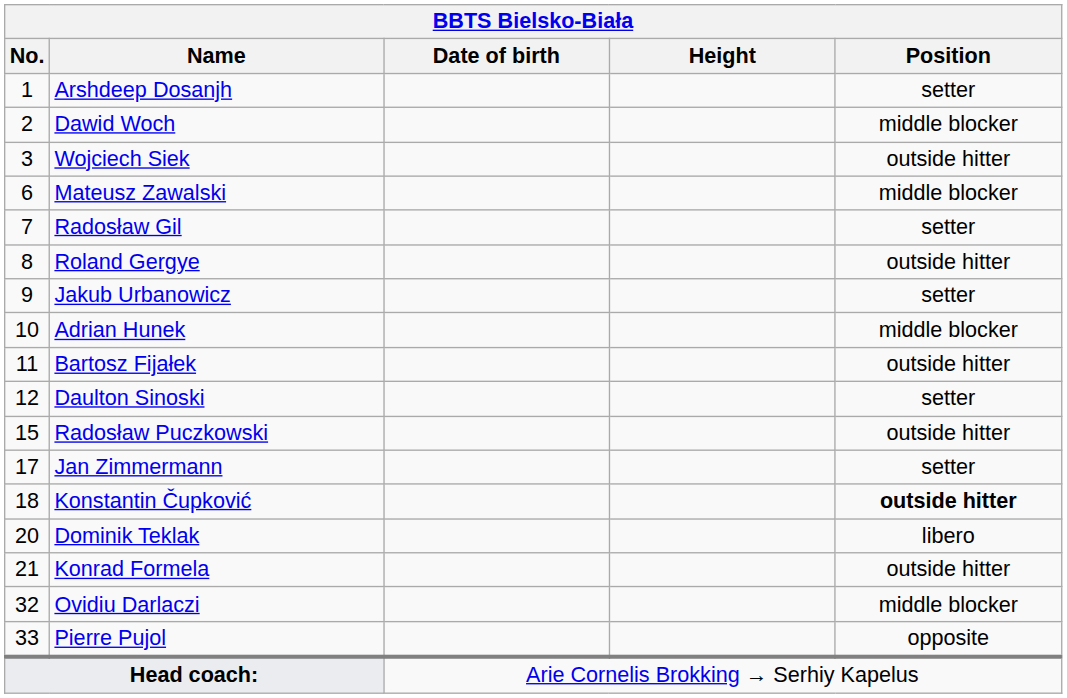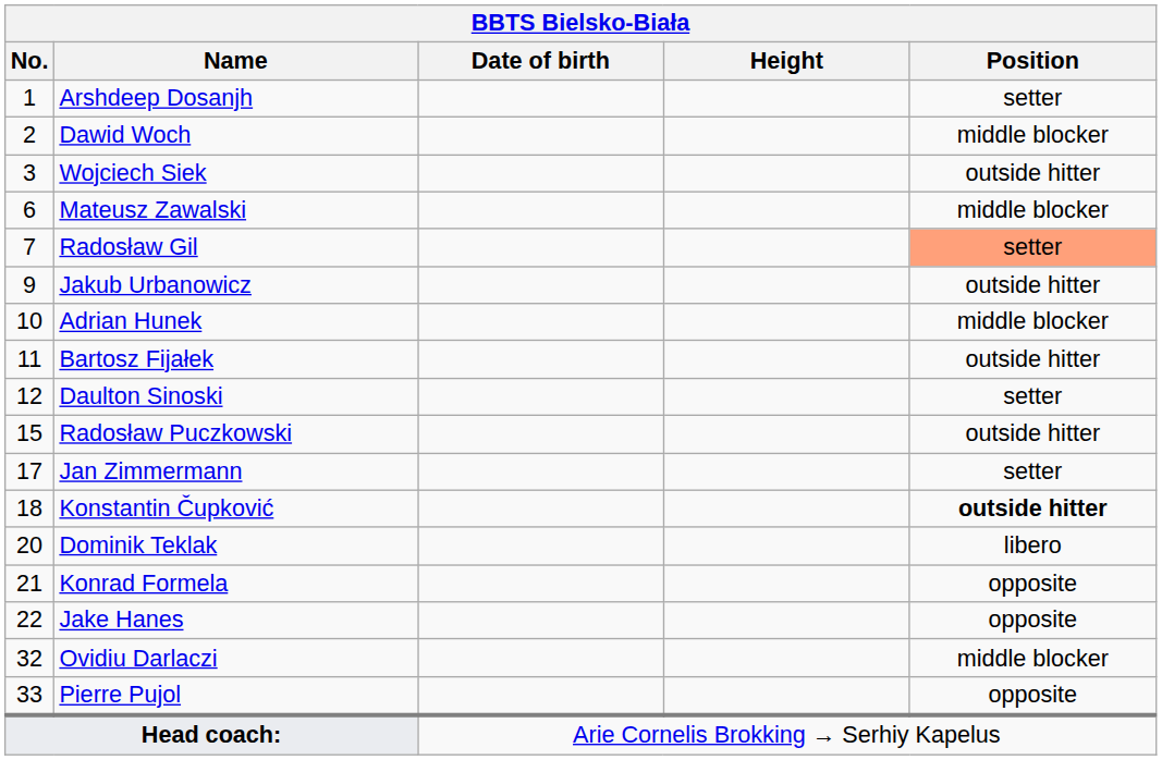Radosław Gil | Position: no background -> lightsalmon background
- row: 8 | Roland Gergye | outside hitter
Jakub Urbanowicz | Position: setter -> outside hitter
Konrad Formela | Position: outside hitter -> opposite
+ row: 22 | Jake Hanes | opposite
